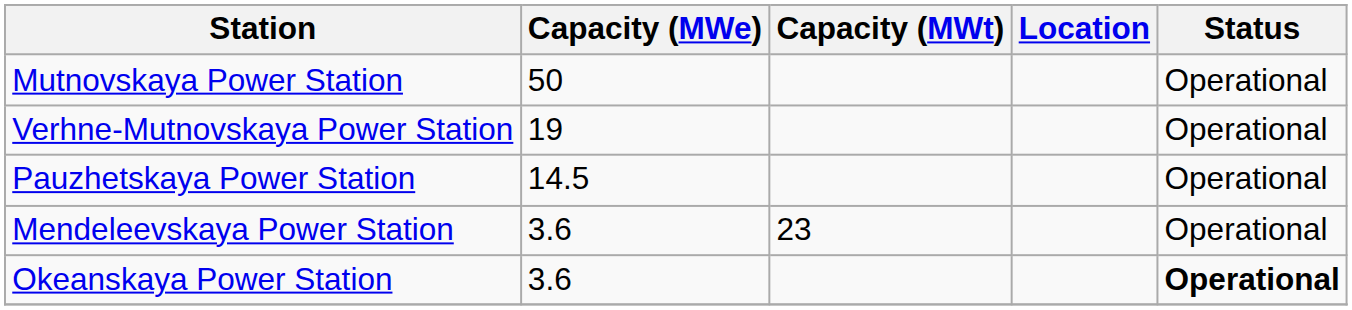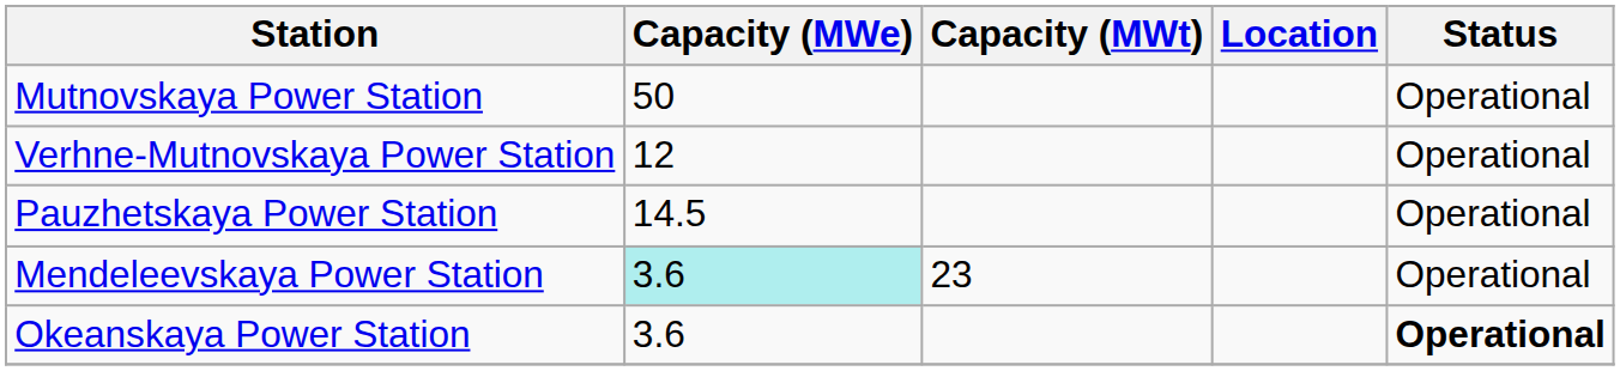Verhne-Mutnovskaya Power Station | Capacity (MWe): 19 -> 12
Mendeleevskaya Power Station | Capacity (MWe): no background -> paleturquoise background
